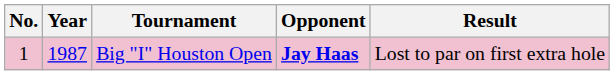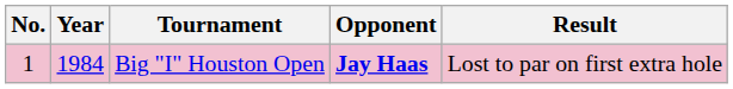Big "I" Houston Open | Year: 1987 -> 1984
